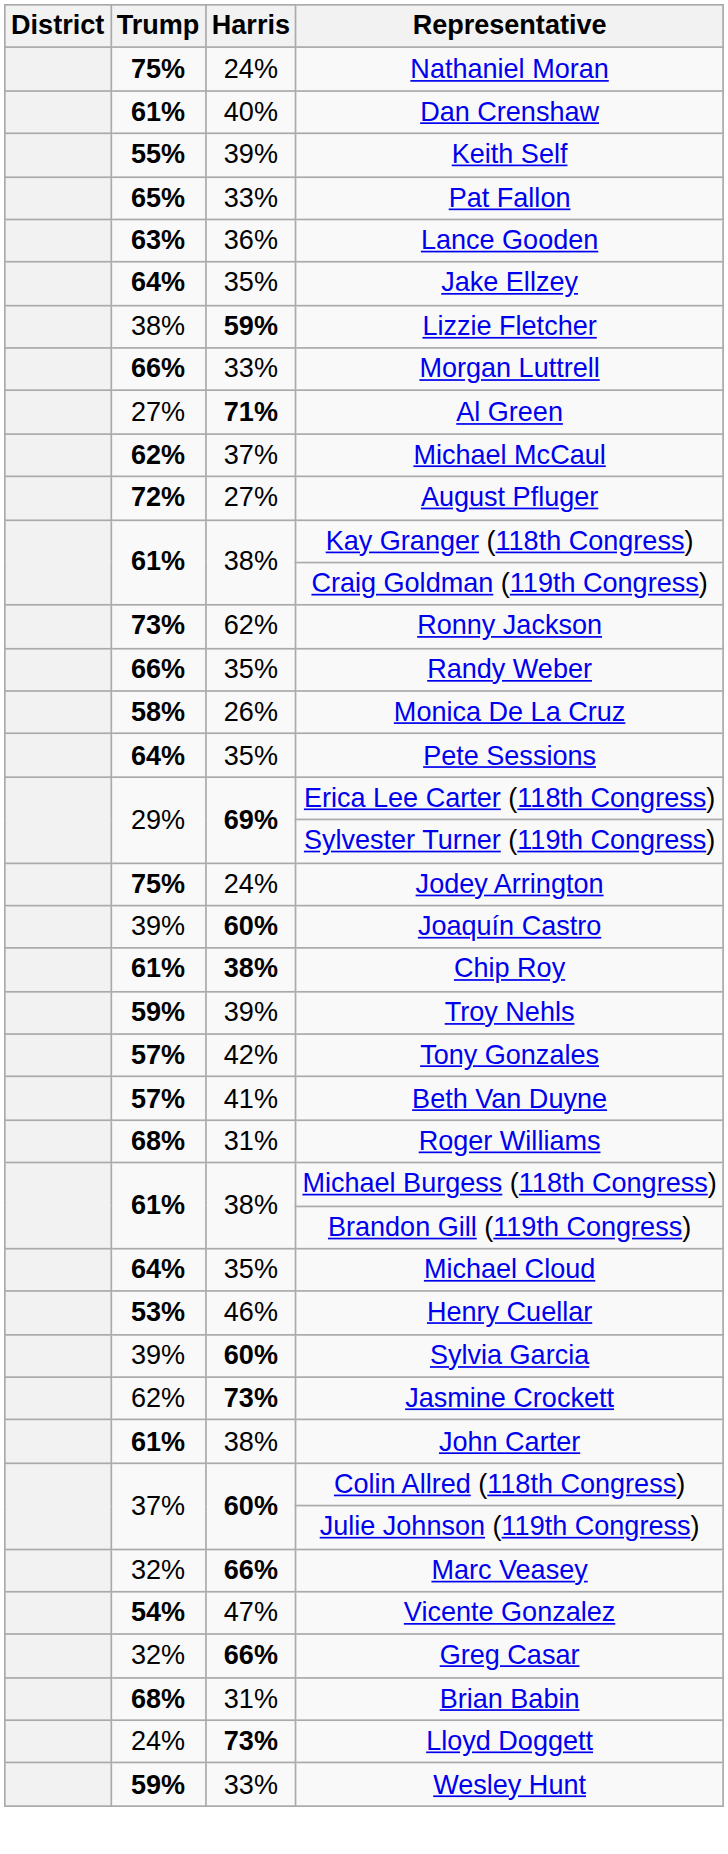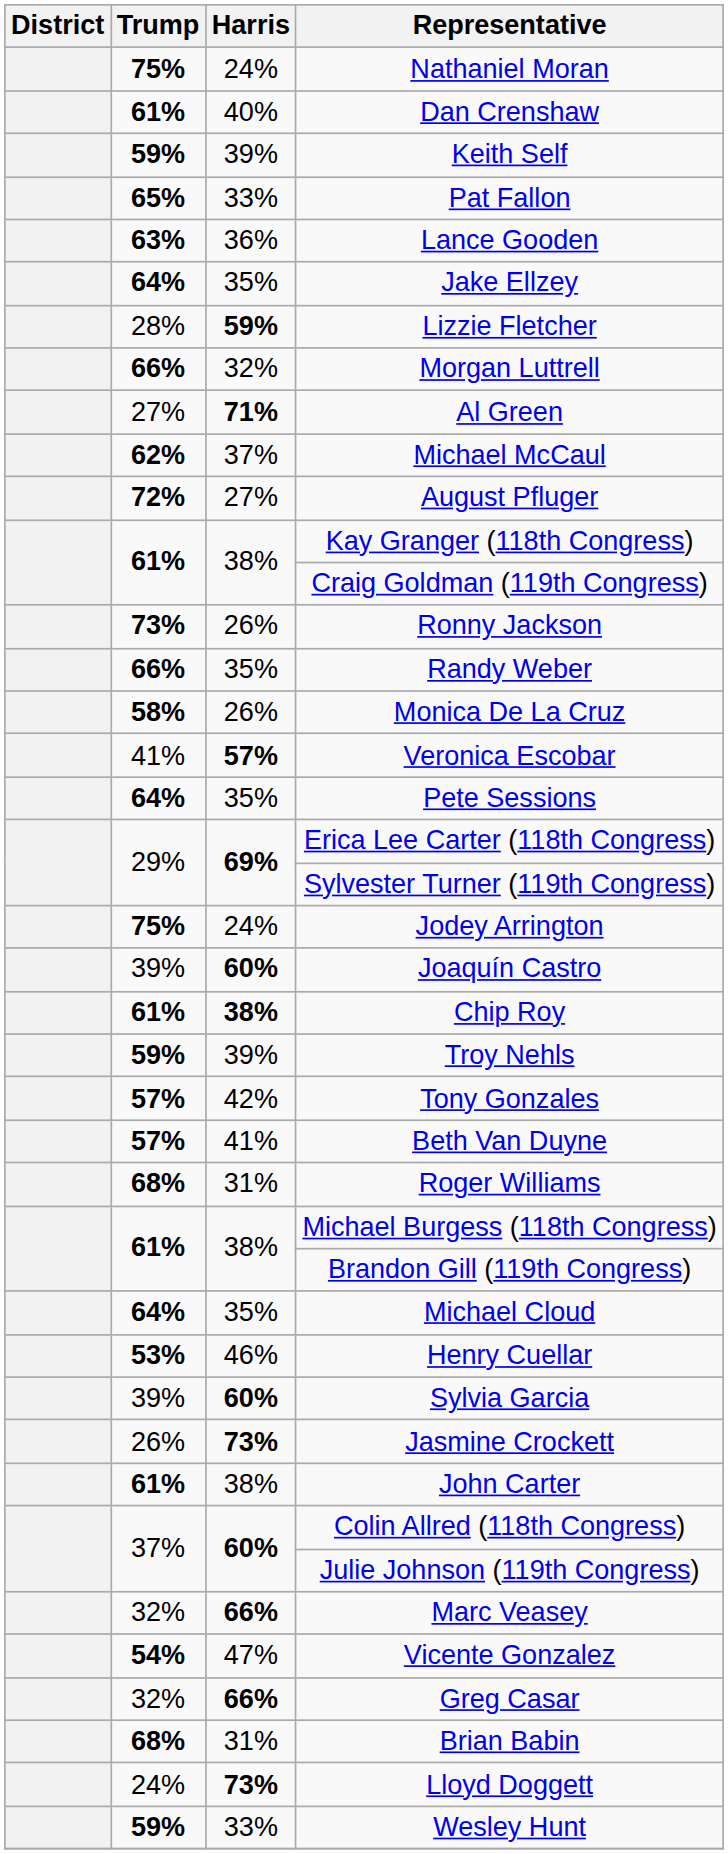Keith Self | Trump: 55% -> 59%
Lizzie Fletcher | Trump: 38% -> 28%
Morgan Luttrell | Harris: 33% -> 32%
Ronny Jackson | Harris: 62% -> 26%
+ row: 41% | 57% | Veronica Escobar
Jasmine Crockett | Trump: 62% -> 26%
